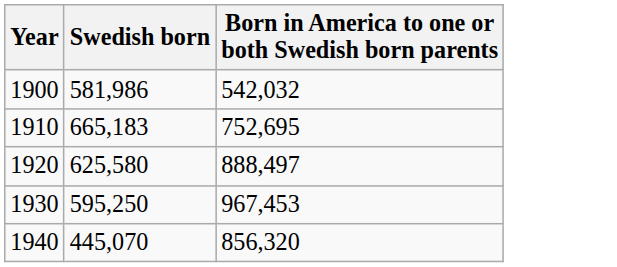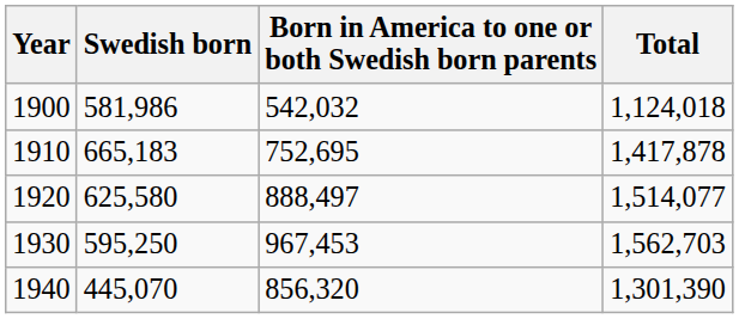+ column: Total | 1,124,018 | 1,417,878 | 1,514,077 | 1,562,703 | 1,301,390
